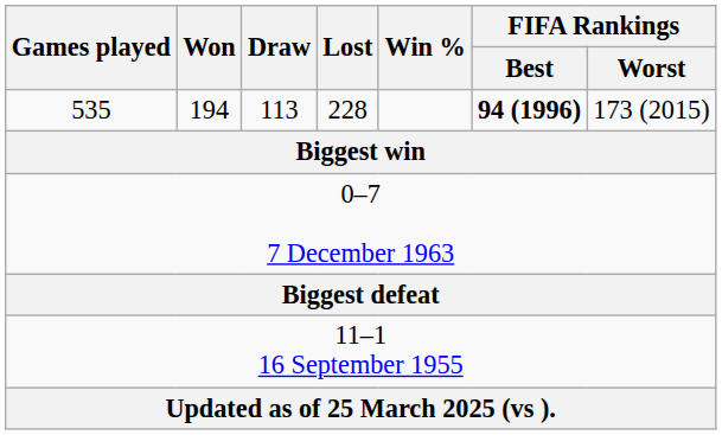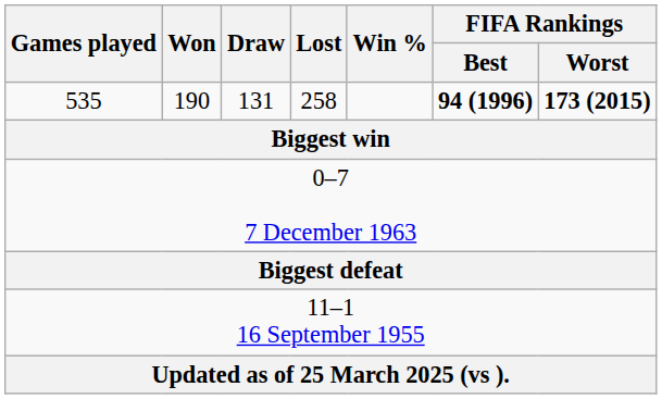535 | Won: 194 -> 190
535 | Draw: 113 -> 131
535 | Lost: 228 -> 258
535 | FIFA Rankings / Worst: normal -> bold
